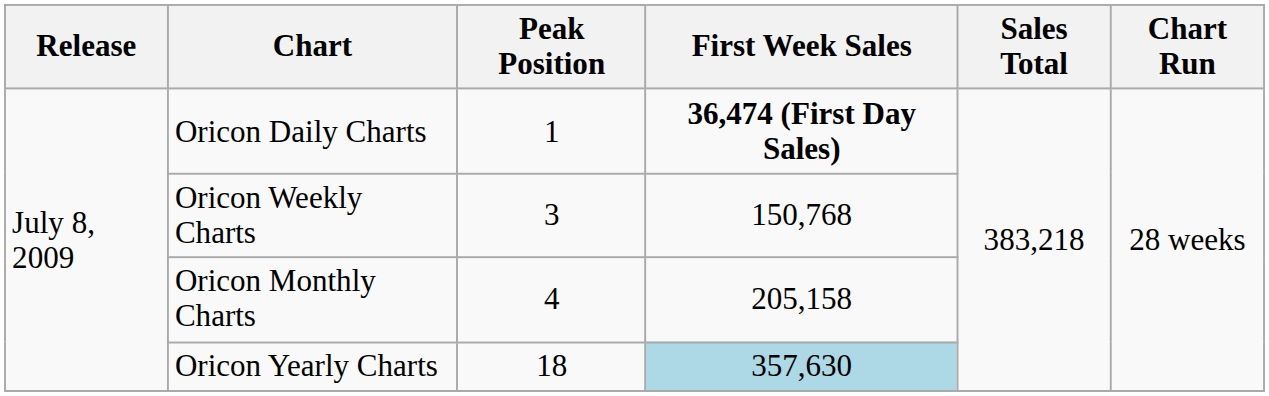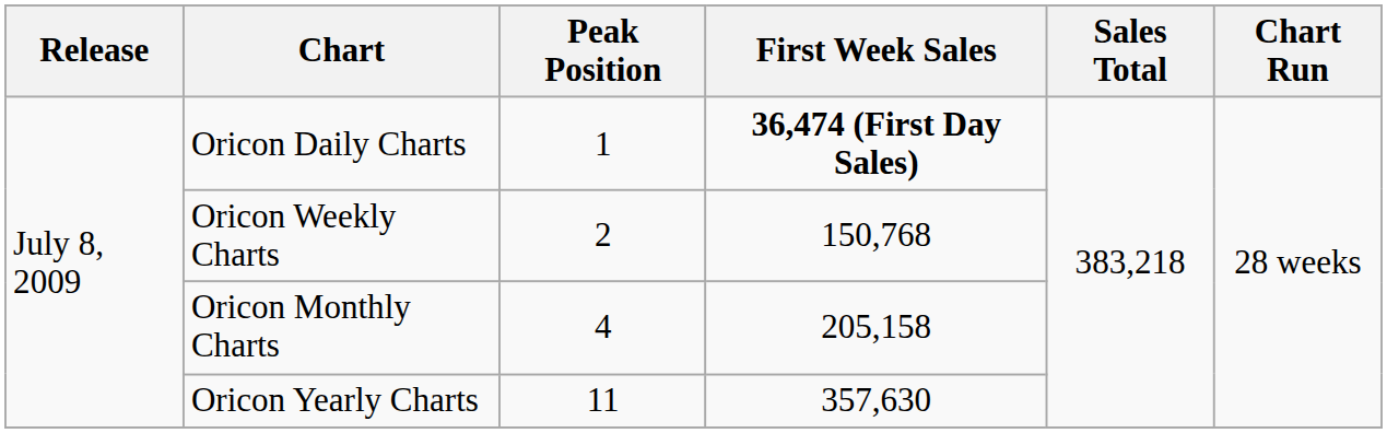Oricon Weekly Charts | Peak Position: 3 -> 2
Oricon Yearly Charts | Peak Position: 18 -> 11
Oricon Yearly Charts | First Week Sales: lightblue background -> no background
